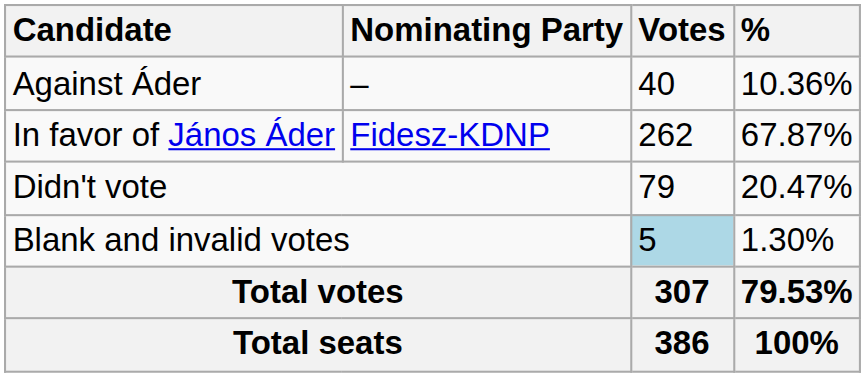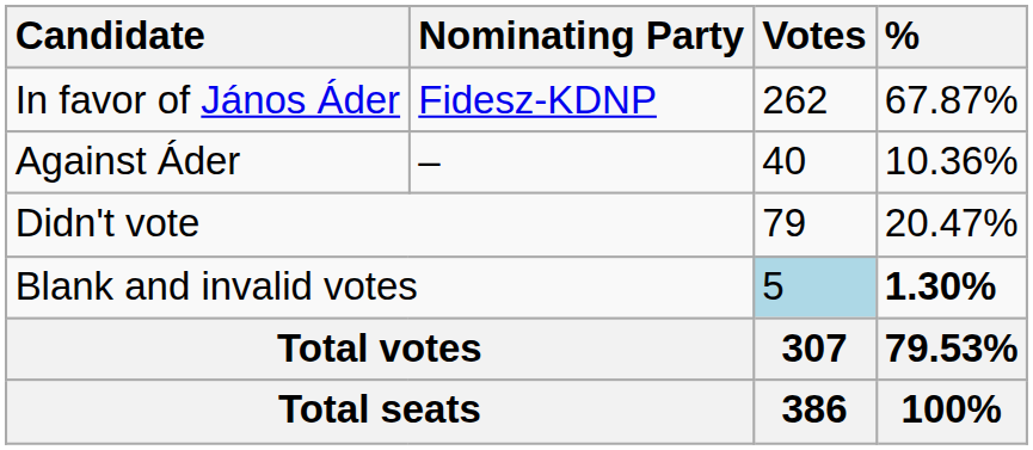rows swapped: In favor of János Áder <-> Against Áder
Blank and invalid votes | %: normal -> bold
